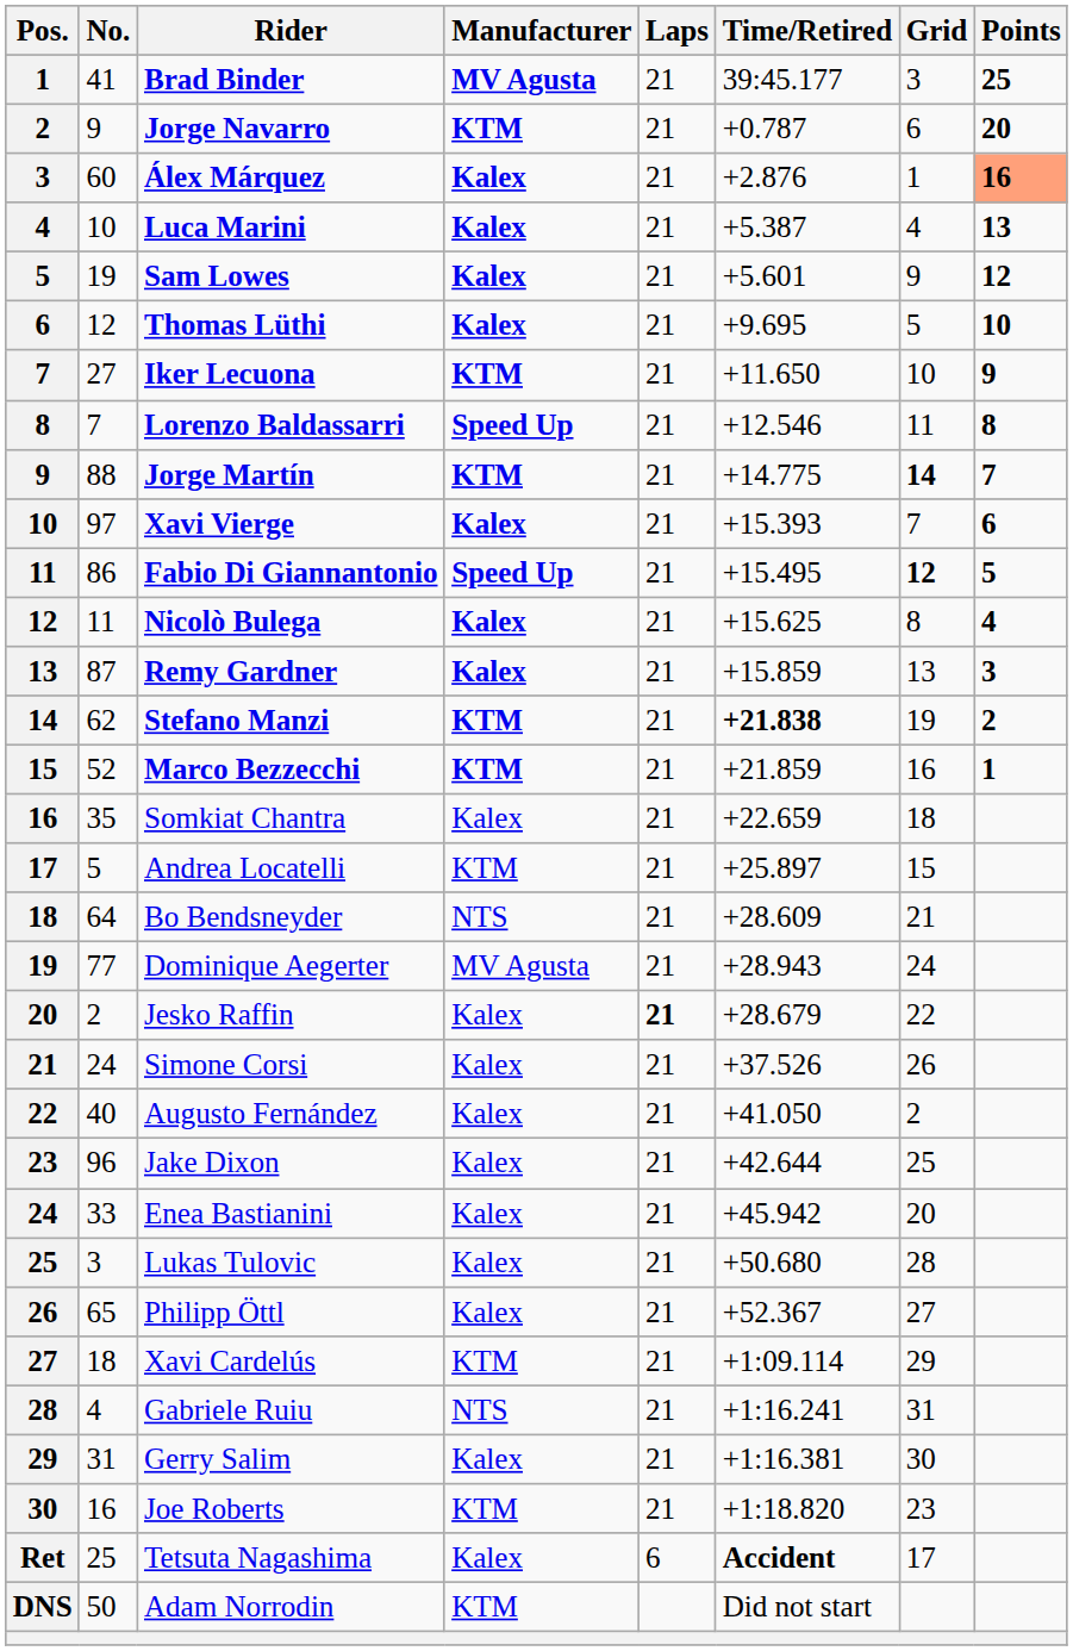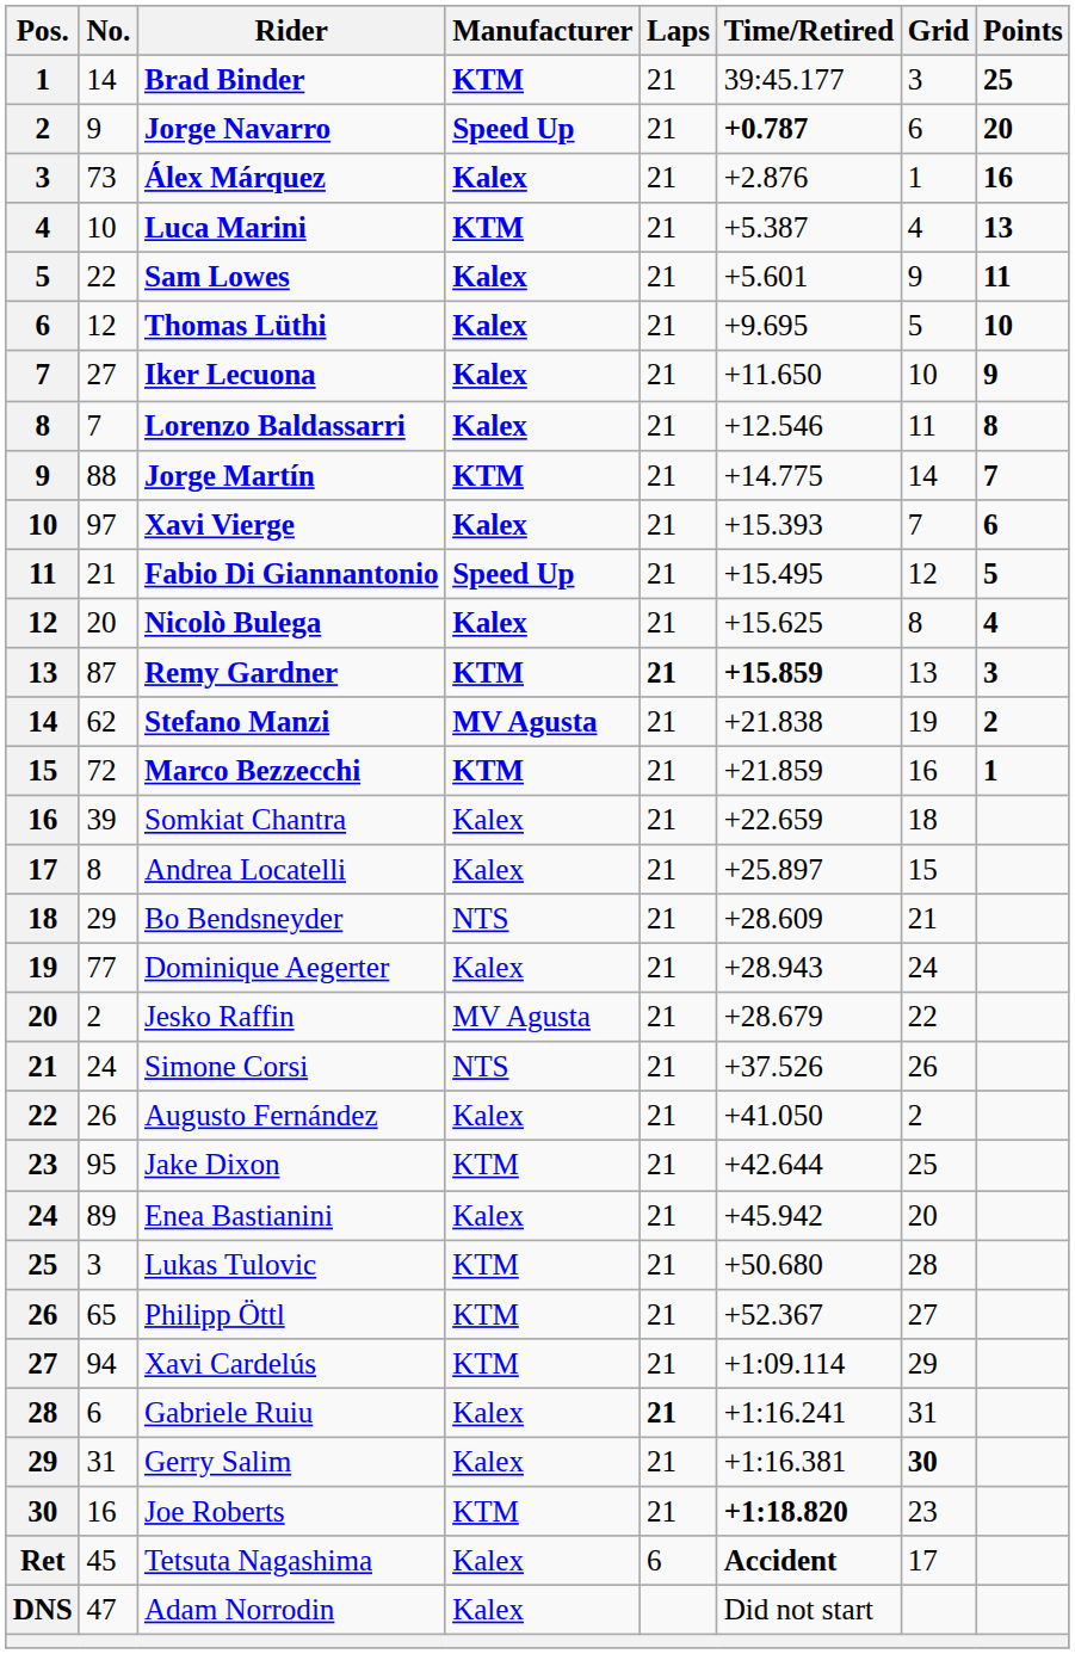Brad Binder | No.: 41 -> 14
Brad Binder | Manufacturer: MV Agusta -> KTM
Jorge Navarro | Manufacturer: KTM -> Speed Up
Jorge Navarro | Time/Retired: normal -> bold
Álex Márquez | No.: 60 -> 73
Álex Márquez | Points: lightsalmon background -> no background
Luca Marini | Manufacturer: Kalex -> KTM
Sam Lowes | No.: 19 -> 22
Sam Lowes | Points: 12 -> 11
Iker Lecuona | Manufacturer: KTM -> Kalex
Lorenzo Baldassarri | Manufacturer: Speed Up -> Kalex
Jorge Martín | Grid: bold -> normal
Fabio Di Giannantonio | No.: 86 -> 21
Fabio Di Giannantonio | Grid: bold -> normal
Nicolò Bulega | No.: 11 -> 20
Remy Gardner | Manufacturer: Kalex -> KTM
Remy Gardner | Laps: normal -> bold
Remy Gardner | Time/Retired: normal -> bold
Stefano Manzi | Manufacturer: KTM -> MV Agusta
Stefano Manzi | Time/Retired: bold -> normal
Marco Bezzecchi | No.: 52 -> 72
Somkiat Chantra | No.: 35 -> 39
Andrea Locatelli | No.: 5 -> 8
Andrea Locatelli | Manufacturer: KTM -> Kalex
Bo Bendsneyder | No.: 64 -> 29
Dominique Aegerter | Manufacturer: MV Agusta -> Kalex
Jesko Raffin | Manufacturer: Kalex -> MV Agusta
Jesko Raffin | Laps: bold -> normal
Simone Corsi | Manufacturer: Kalex -> NTS
Augusto Fernández | No.: 40 -> 26
Jake Dixon | No.: 96 -> 95
Jake Dixon | Manufacturer: Kalex -> KTM
Enea Bastianini | No.: 33 -> 89
Lukas Tulovic | Manufacturer: Kalex -> KTM
Philipp Öttl | Manufacturer: Kalex -> KTM
Xavi Cardelús | No.: 18 -> 94
Gabriele Ruiu | No.: 4 -> 6
Gabriele Ruiu | Manufacturer: NTS -> Kalex
Gabriele Ruiu | Laps: normal -> bold
Gerry Salim | Grid: normal -> bold
Joe Roberts | Time/Retired: normal -> bold
Tetsuta Nagashima | No.: 25 -> 45
Adam Norrodin | No.: 50 -> 47
Adam Norrodin | Manufacturer: KTM -> Kalex
